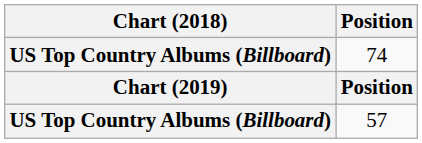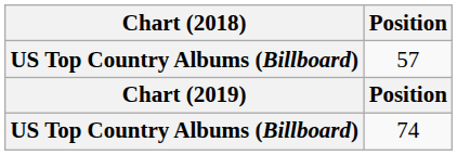rows swapped: 57 <-> 74
